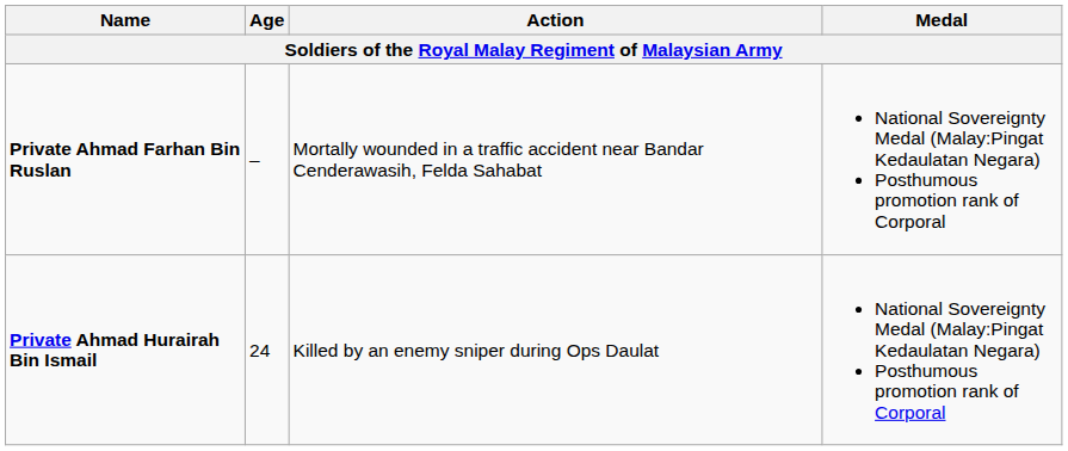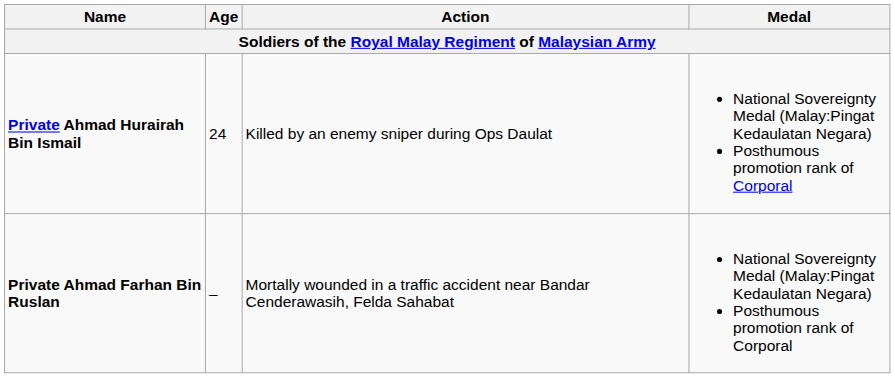rows swapped: Private Ahmad Hurairah Bin Ismail <-> Private Ahmad Farhan Bin Ruslan
